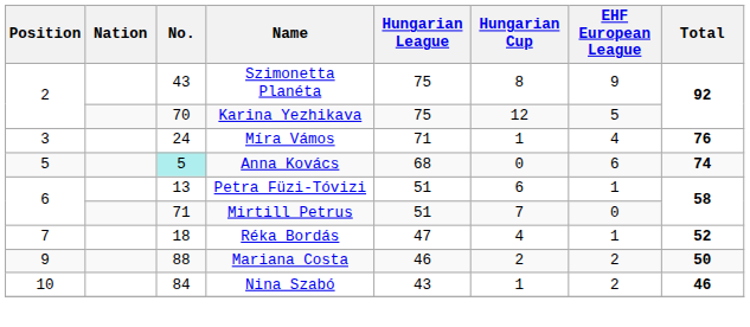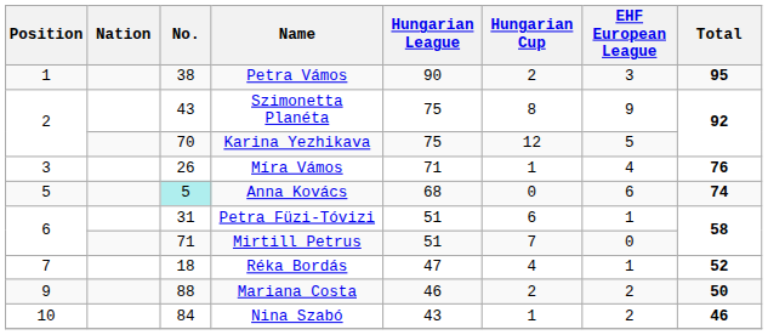+ row: 1 | 38 | Petra Vámos | 90 | 2 | 3 | 95
Míra Vámos | No.: 24 -> 26
Petra Füzi-Tóvizi | No.: 13 -> 31
